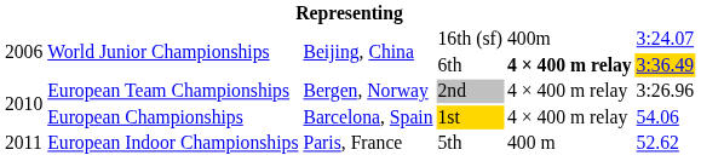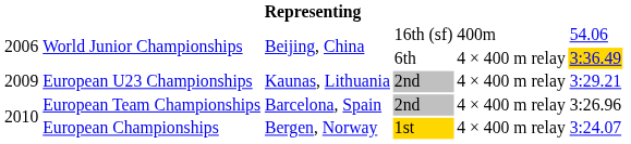World Junior Championships / 16th (sf) | column 6: 3:24.07 -> 54.06
World Junior Championships / 6th | column 5: bold -> normal
+ row: 2009 | European U23 Championships | Kaunas, Lithuania | 2nd | 4 × 400 m relay | 3:29.21
European Team Championships | column 3: Bergen, Norway -> Barcelona, Spain
European Championships | column 3: Barcelona, Spain -> Bergen, Norway
European Championships | column 6: 54.06 -> 3:24.07
- row: 2011 | European Indoor Championships | Paris, France | 5th | 400 m | 52.62
